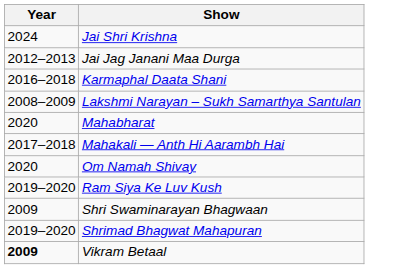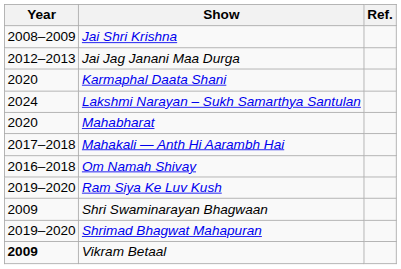+ column: Ref.
Jai Shri Krishna | Year: 2024 -> 2008–2009
Karmaphal Daata Shani | Year: 2016–2018 -> 2020
Lakshmi Narayan – Sukh Samarthya Santulan | Year: 2008–2009 -> 2024
Om Namah Shivay | Year: 2020 -> 2016–2018
